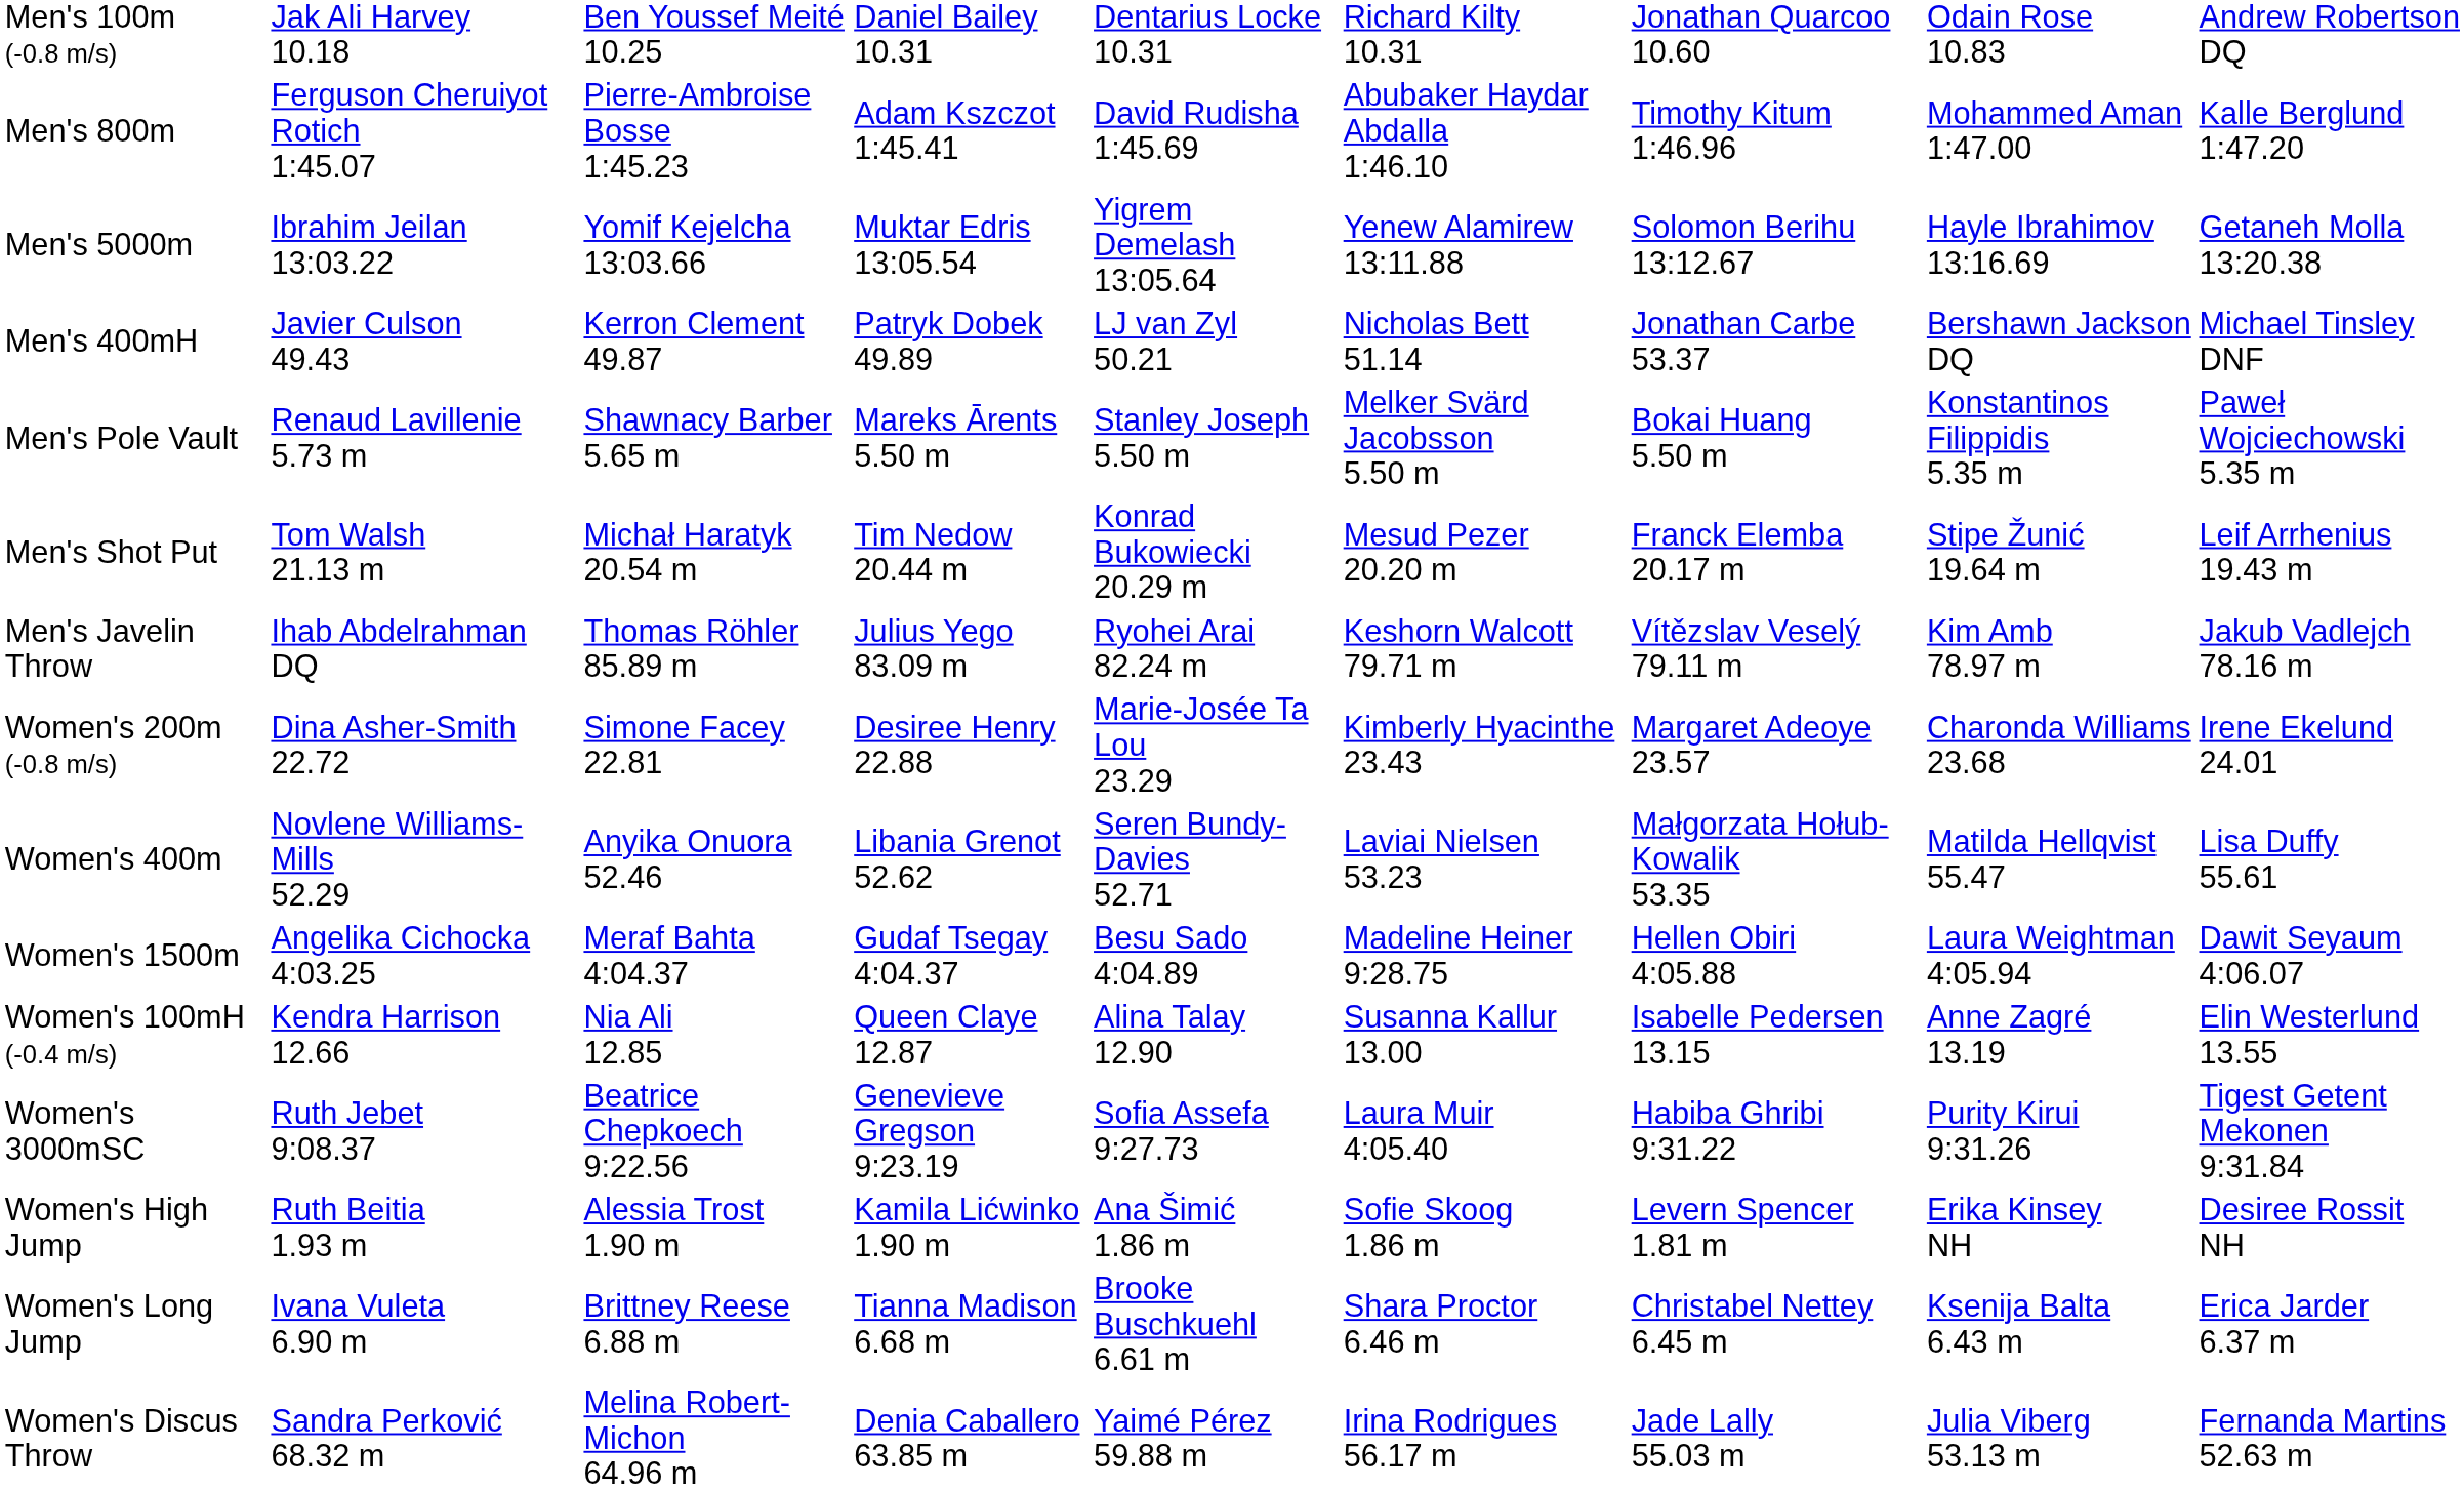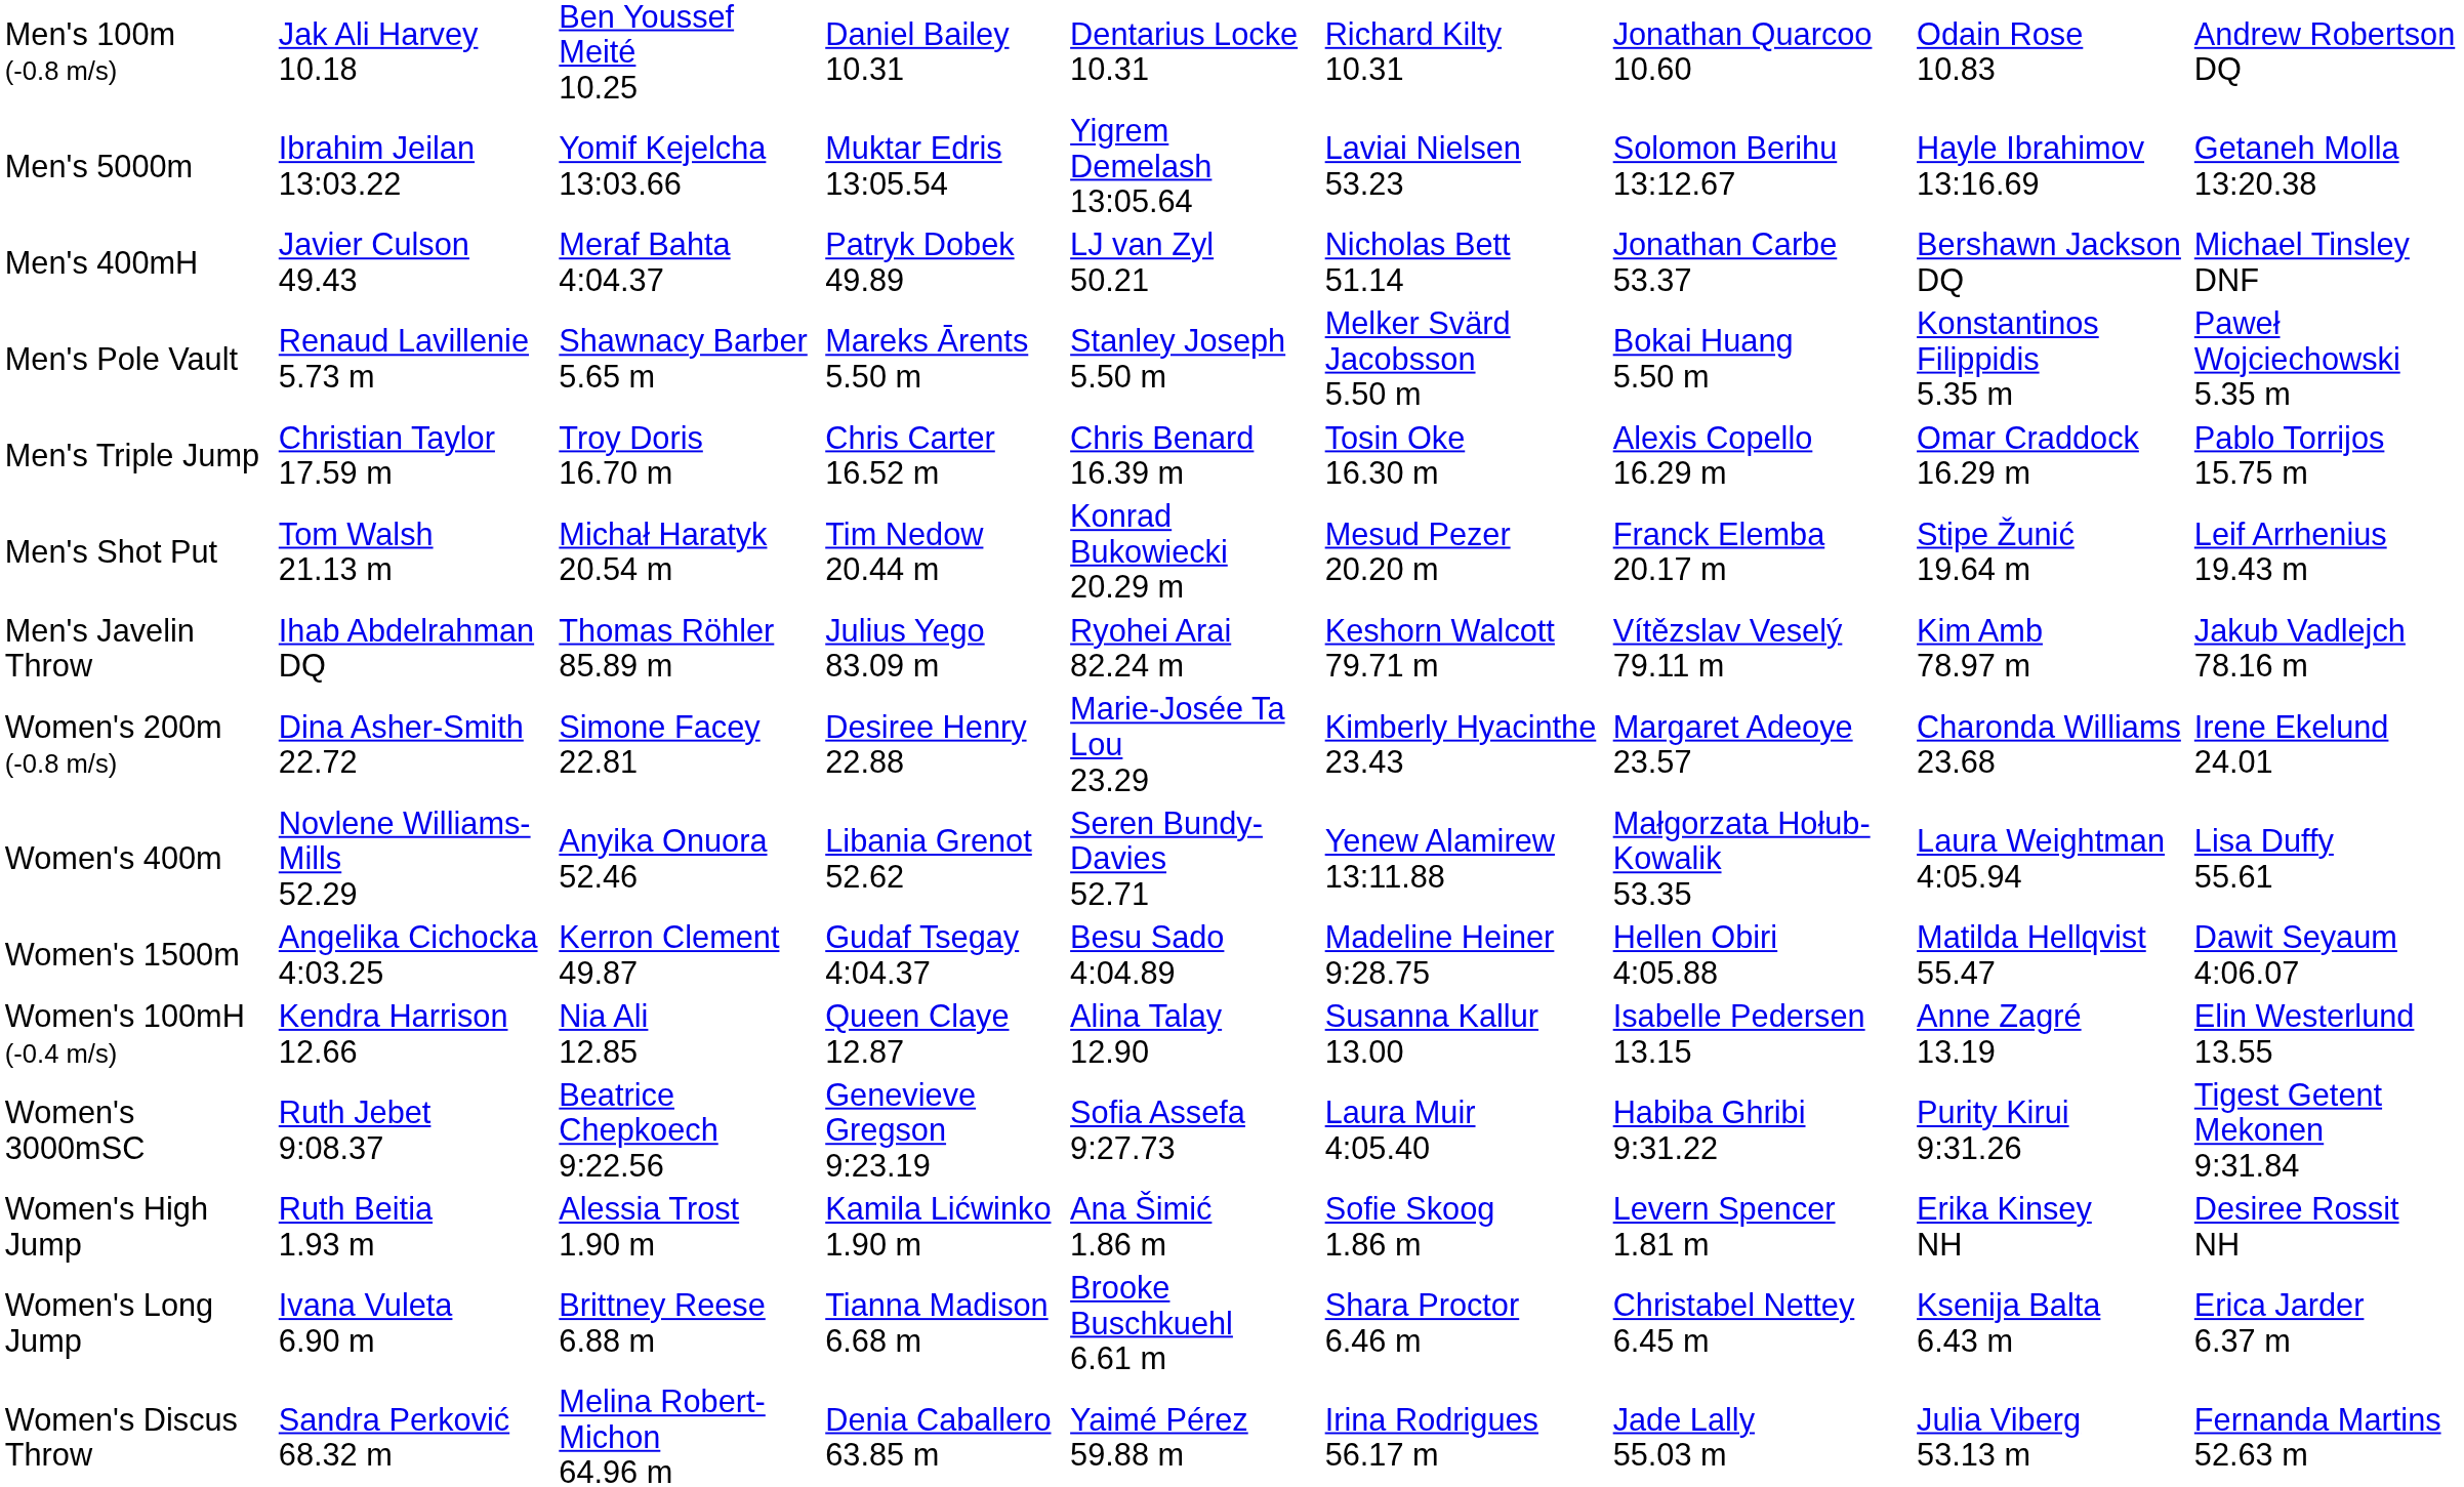- row: Men's 800m | Ferguson Cheruiyot Rotich 1:45.07 | Pierre-Ambroise Bosse 1:45.23 | Adam Kszczot 1:45.41 | David Rudisha 1:45.69 | Abubaker Haydar Abdalla 1:46.10 | Timothy Kitum 1:46.96 | Mohammed Aman 1:47.00 | Kalle Berglund 1:47.20
Men's 5000m | column 6: Yenew Alamirew 13:11.88 -> Laviai Nielsen 53.23
Men's 400mH | column 3: Kerron Clement 49.87 -> Meraf Bahta 4:04.37
+ row: Men's Triple Jump | Christian Taylor 17.59 m | Troy Doris 16.70 m | Chris Carter 16.52 m | Chris Benard 16.39 m | Tosin Oke 16.30 m | Alexis Copello 16.29 m | Omar Craddock 16.29 m | Pablo Torrijos 15.75 m
Women's 400m | column 6: Laviai Nielsen 53.23 -> Yenew Alamirew 13:11.88
Women's 400m | column 8: Matilda Hellqvist 55.47 -> Laura Weightman 4:05.94
Women's 1500m | column 3: Meraf Bahta 4:04.37 -> Kerron Clement 49.87
Women's 1500m | column 8: Laura Weightman 4:05.94 -> Matilda Hellqvist 55.47
